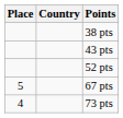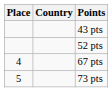- row: 38 pts
67 pts | Place: 5 -> 4
73 pts | Place: 4 -> 5
